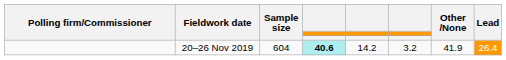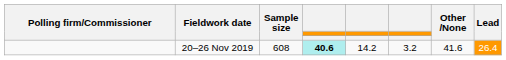20–26 Nov 2019 | Sample size: 604 -> 608
20–26 Nov 2019 | Other /None: 41.9 -> 41.6
